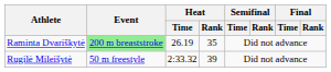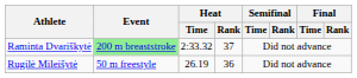Raminta Dvariškytė | Heat / Time: 26.19 -> 2:33.32
Raminta Dvariškytė | Heat / Rank: 35 -> 37
Rugilė Mileišytė | Heat / Time: 2:33.32 -> 26.19
Rugilė Mileišytė | Heat / Rank: 39 -> 36
